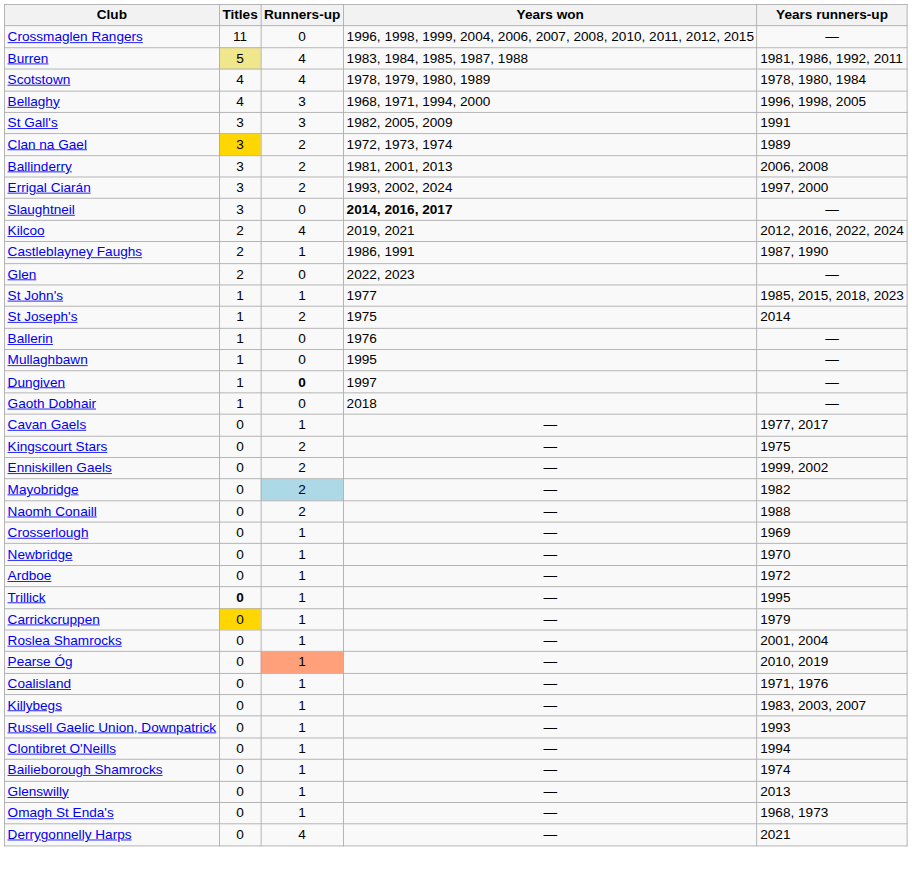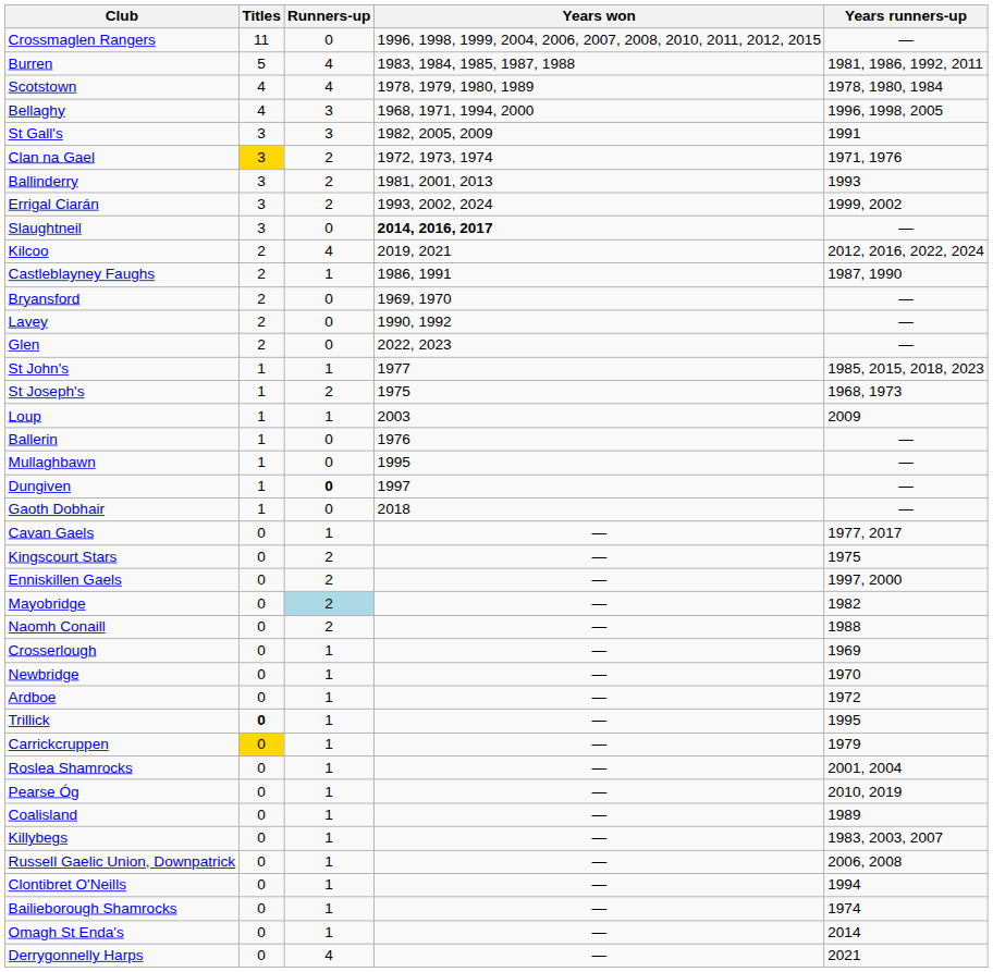Burren | Titles: khaki background -> no background
Clan na Gael | Years runners-up: 1989 -> 1971, 1976
Ballinderry | Years runners-up: 2006, 2008 -> 1993
Errigal Ciarán | Years runners-up: 1997, 2000 -> 1999, 2002
+ row: Bryansford | 2 | 0 | 1969, 1970 | —
+ row: Lavey | 2 | 0 | 1990, 1992 | —
St Joseph's | Years runners-up: 2014 -> 1968, 1973
+ row: Loup | 1 | 1 | 2003 | 2009
Enniskillen Gaels | Years runners-up: 1999, 2002 -> 1997, 2000
Pearse Óg | Runners-up: lightsalmon background -> no background
Coalisland | Years runners-up: 1971, 1976 -> 1989
Russell Gaelic Union, Downpatrick | Years runners-up: 1993 -> 2006, 2008
- row: Glenswilly | 0 | 1 | — | 2013
Omagh St Enda's | Years runners-up: 1968, 1973 -> 2014
